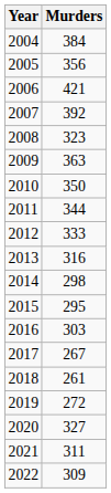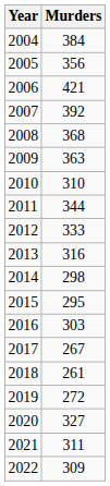2008 | Murders: 323 -> 368
2010 | Murders: 350 -> 310
